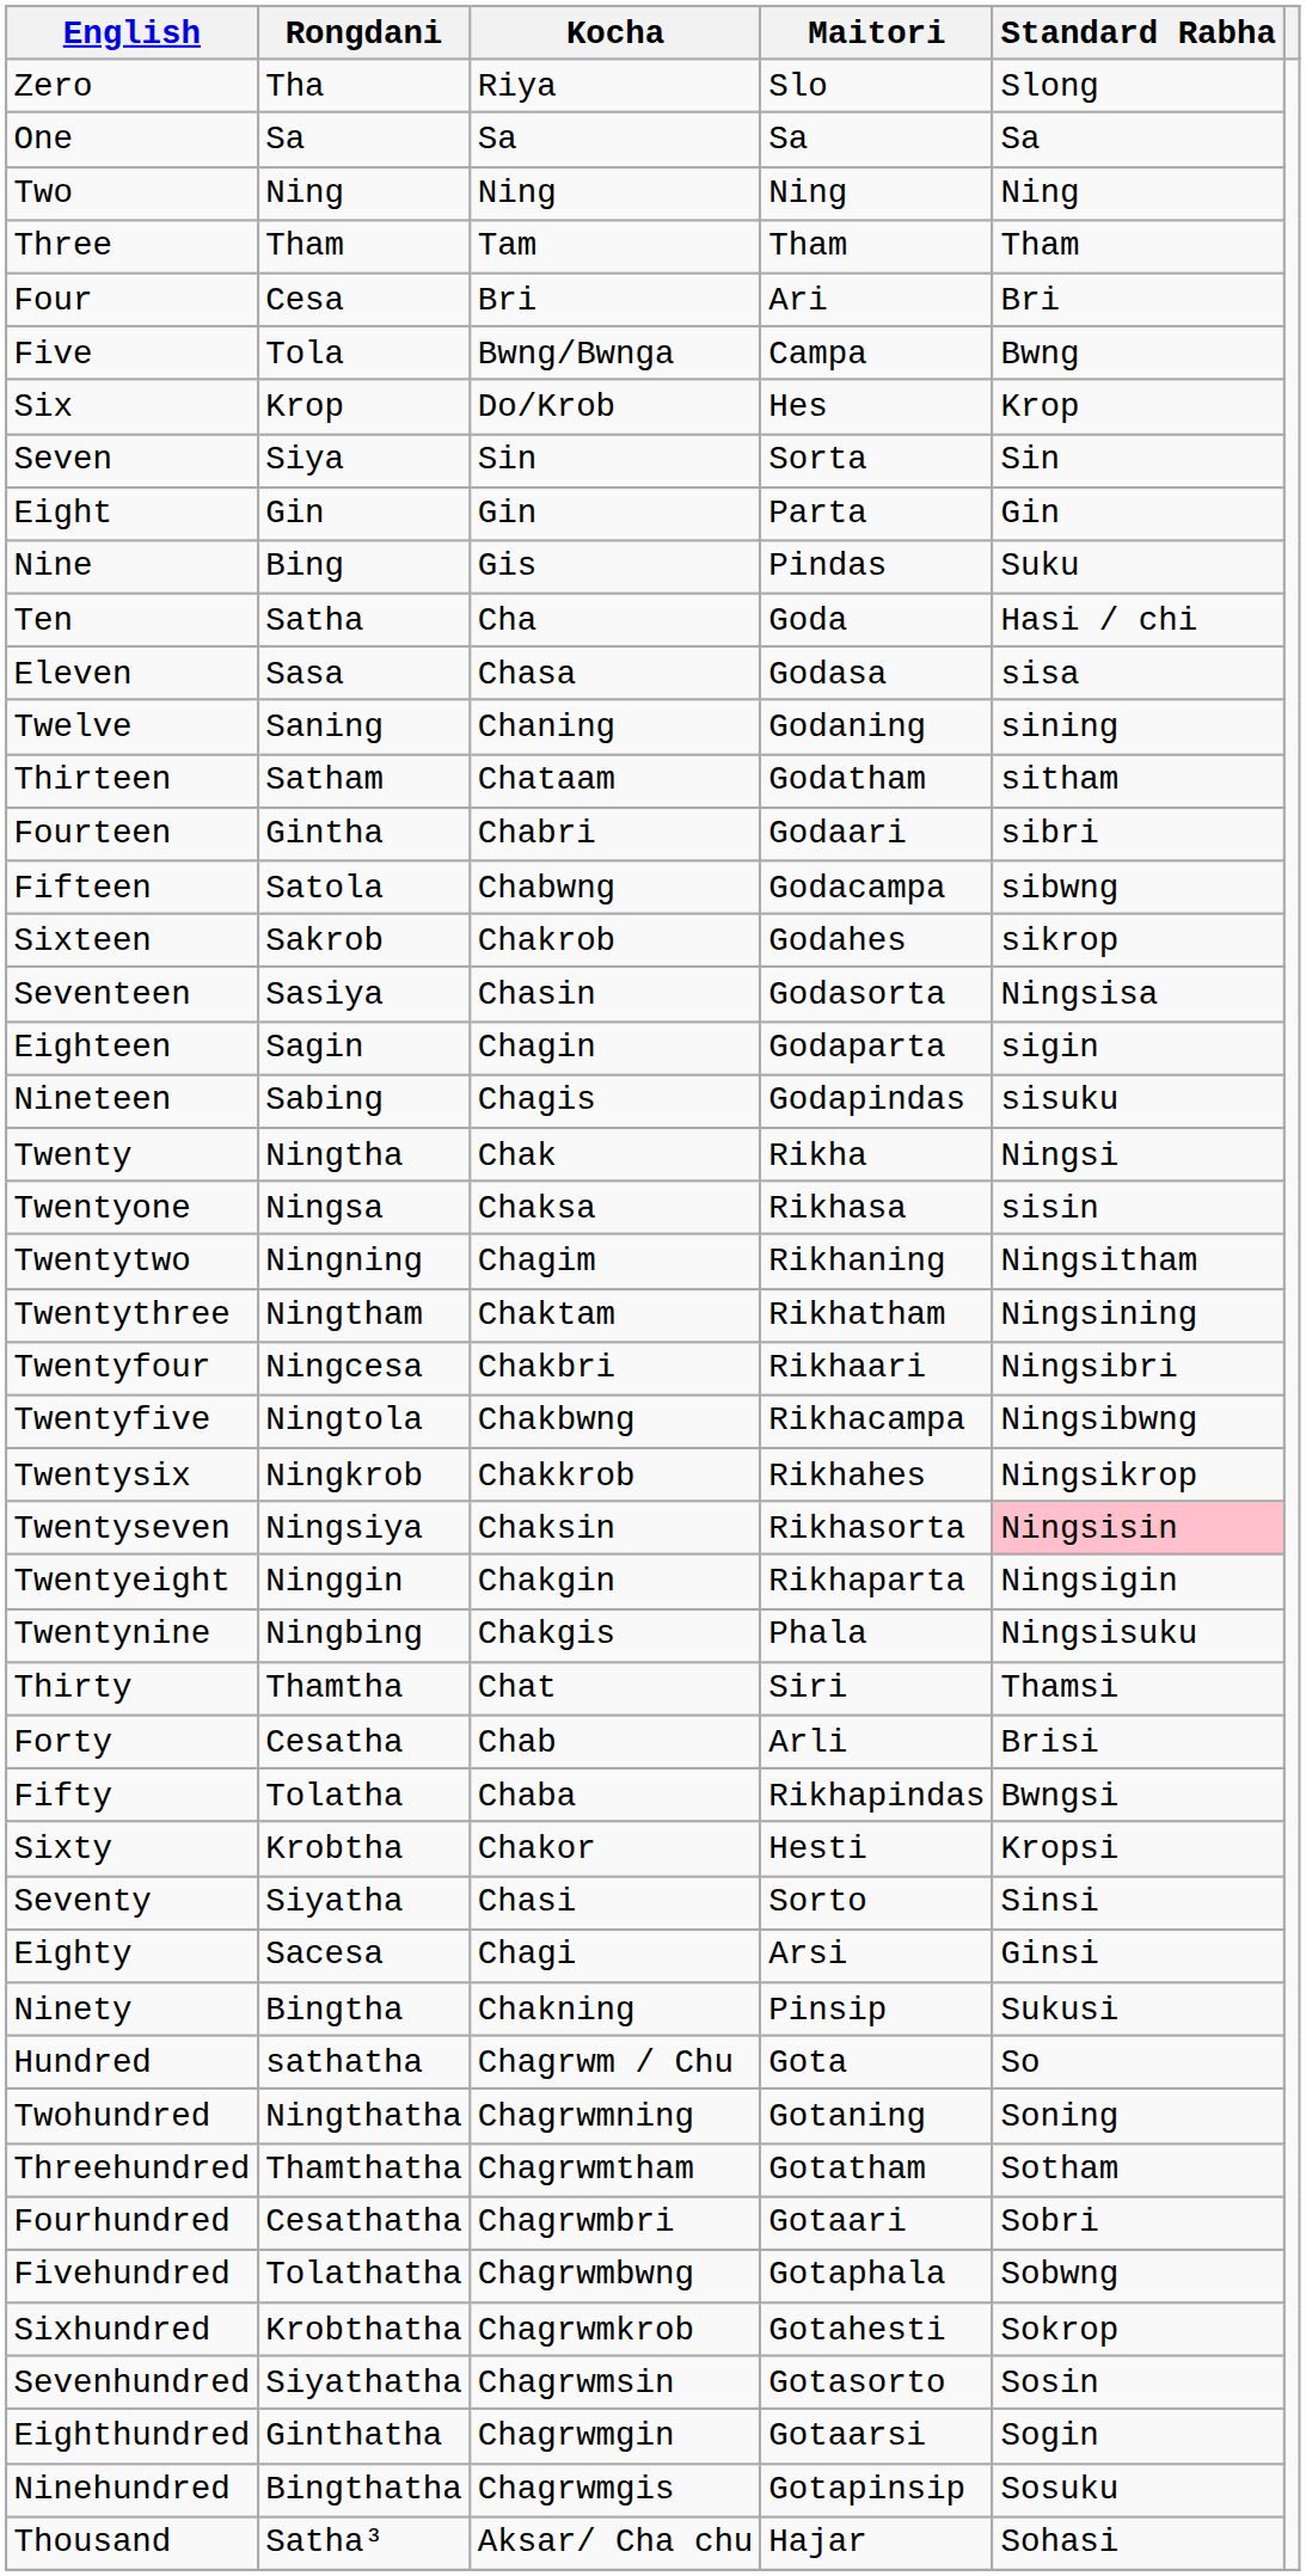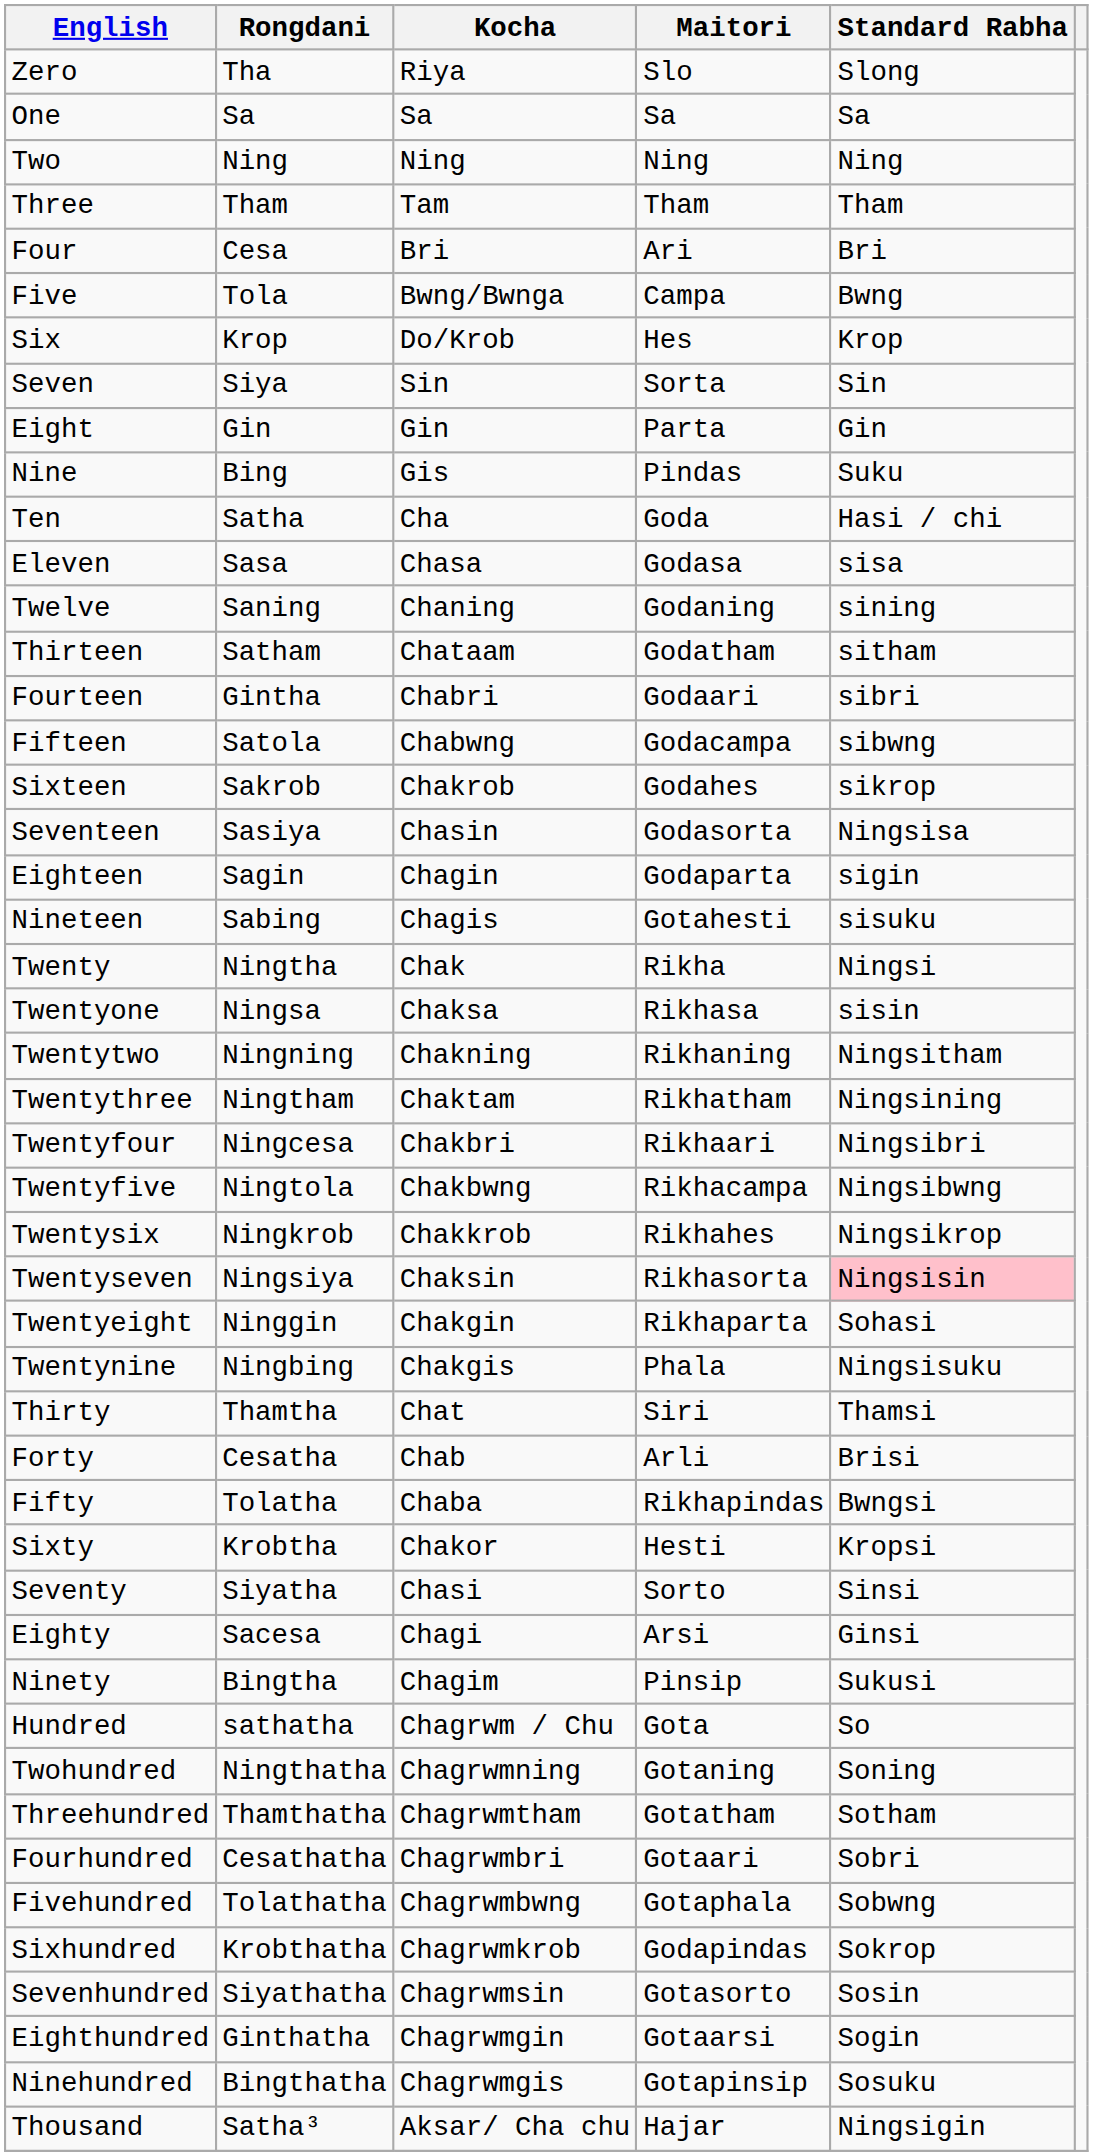Nineteen | Maitori: Godapindas -> Gotahesti
Twentytwo | Kocha: Chagim -> Chakning
Twentyeight | Standard Rabha: Ningsigin -> Sohasi
Ninety | Kocha: Chakning -> Chagim
Sixhundred | Maitori: Gotahesti -> Godapindas
Thousand | Standard Rabha: Sohasi -> Ningsigin
